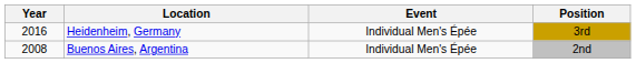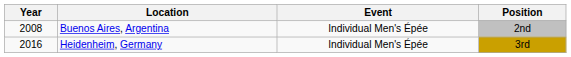rows swapped: Buenos Aires, Argentina <-> Heidenheim, Germany
